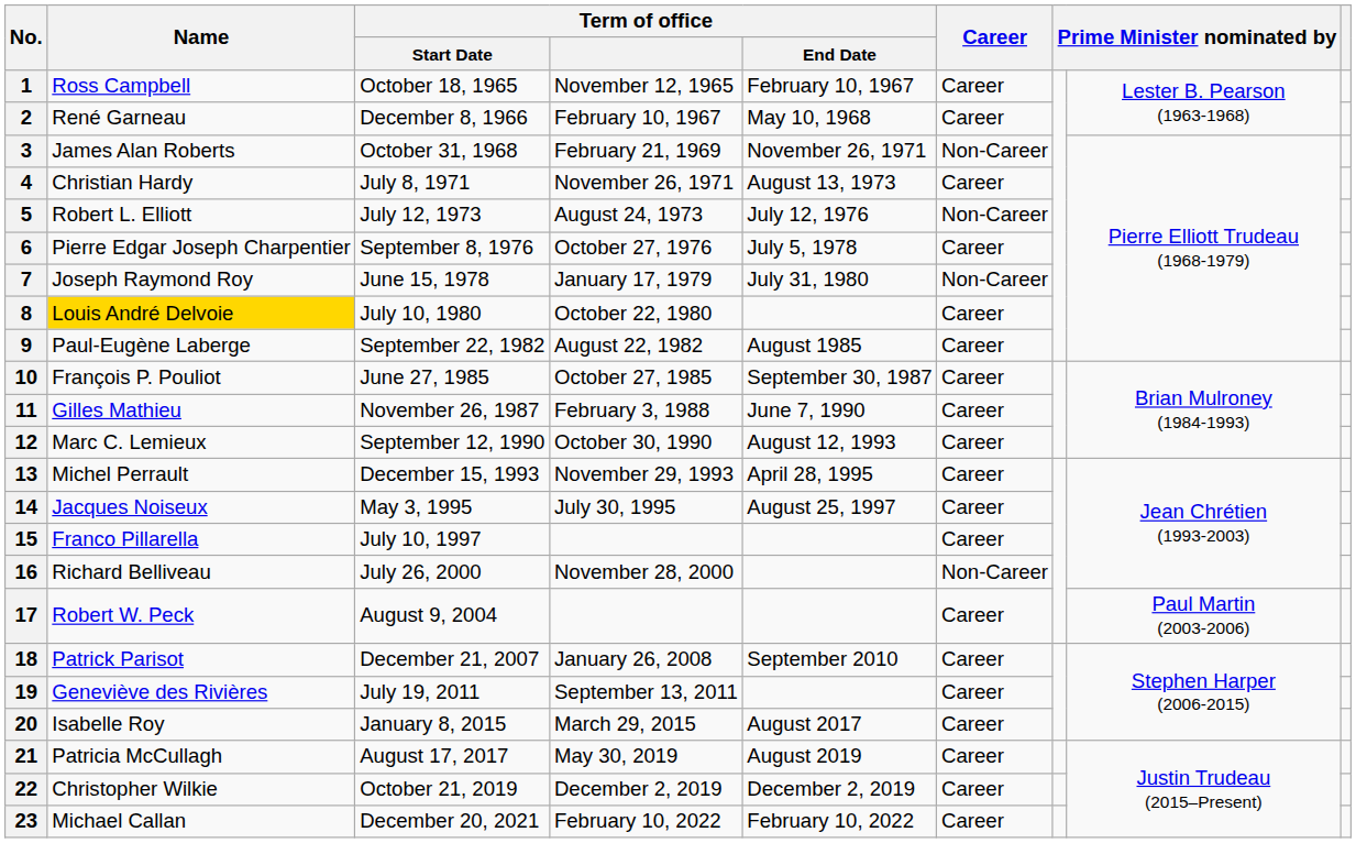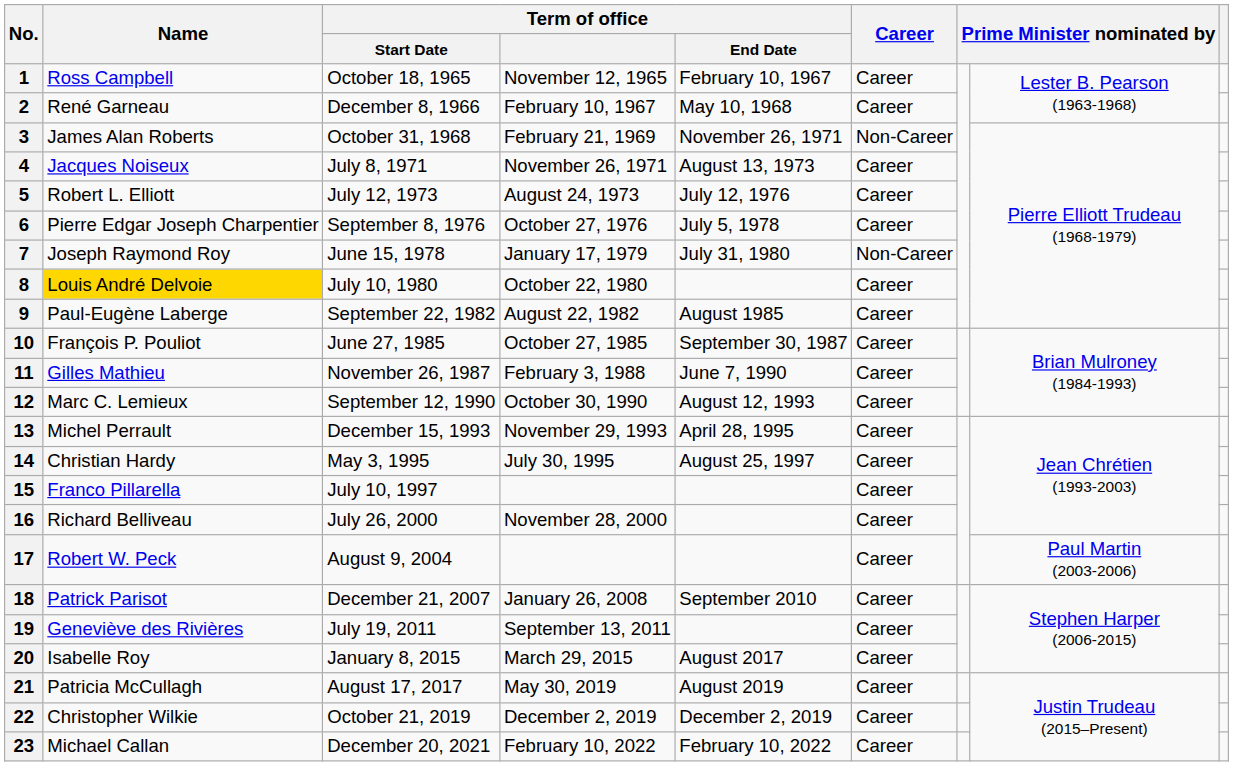4 | Name: Christian Hardy -> Jacques Noiseux
5 | Career: Non-Career -> Career
14 | Name: Jacques Noiseux -> Christian Hardy
16 | Career: Non-Career -> Career
